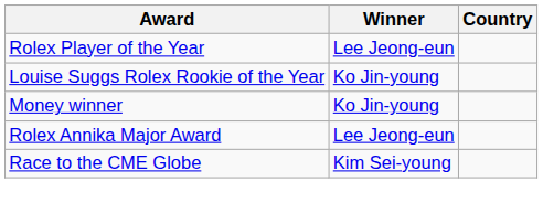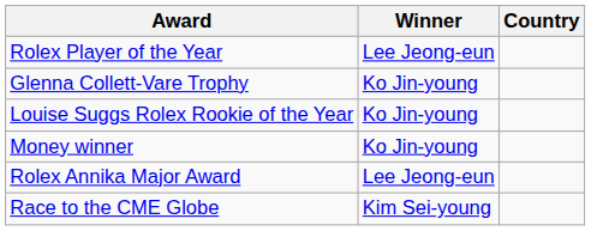+ row: Glenna Collett-Vare Trophy | Ko Jin-young
